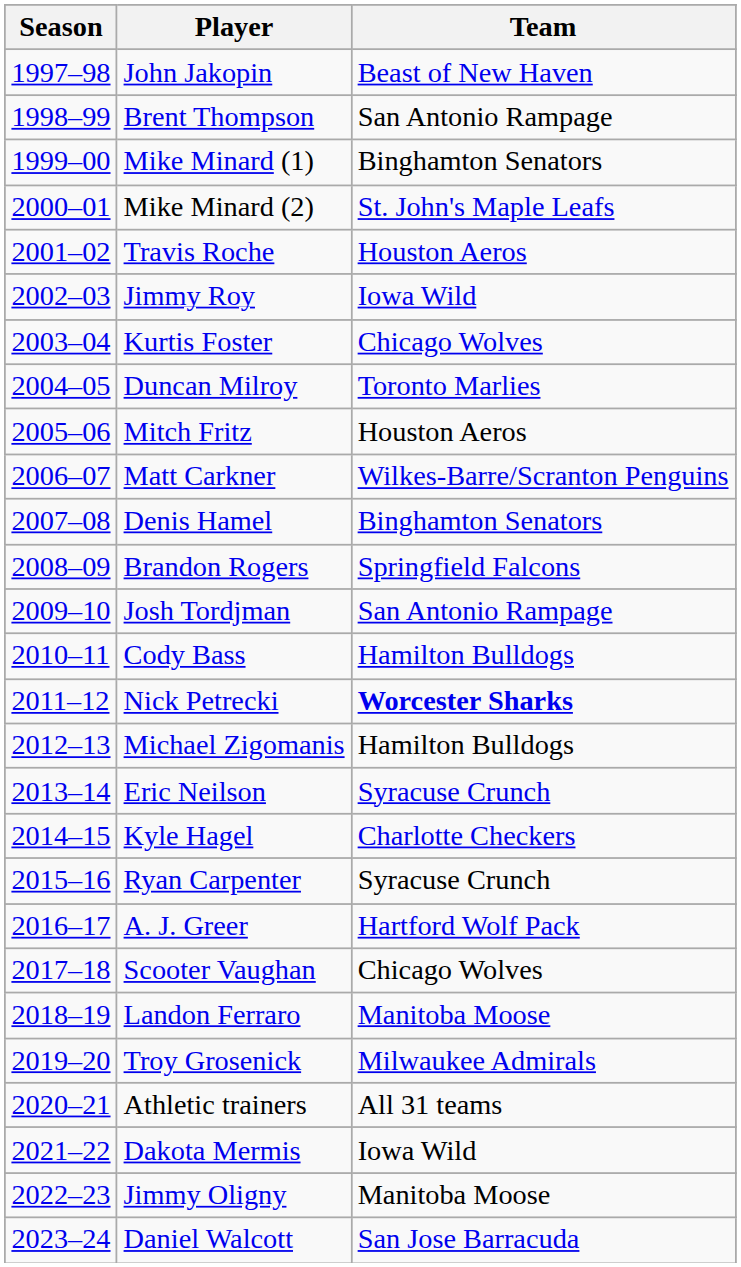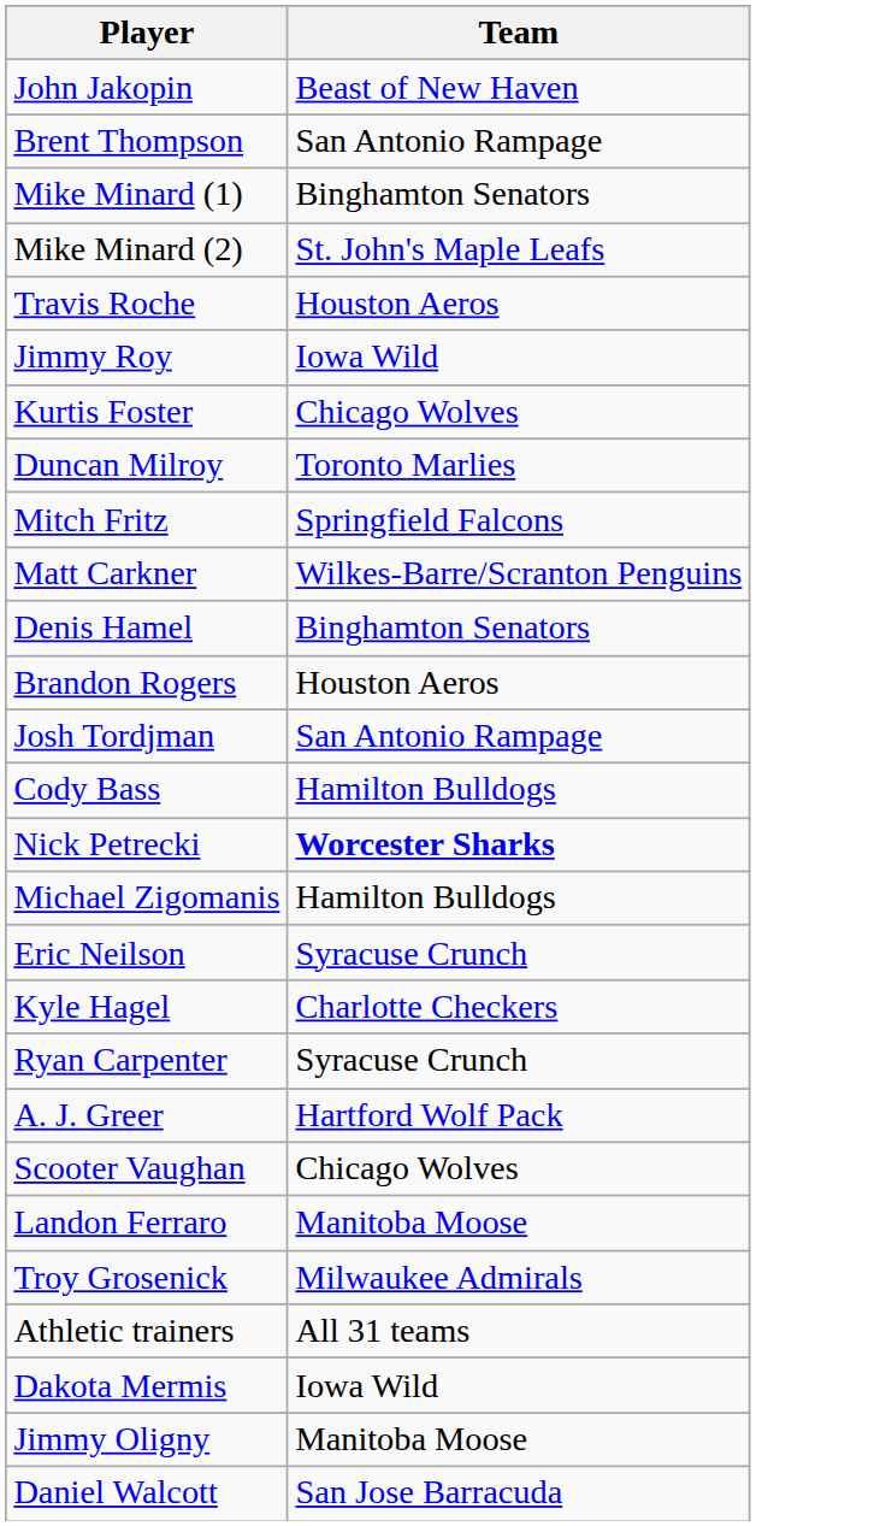- column: Season | 1997–98 | 1998–99 | 1999–00 | 2000–01 | 2001–02 | 2002–03 | 2003–04 | 2004–05 | 2005–06 | 2006–07 | 2007–08 | 2008–09 | 2009–10 | 2010–11 | 2011–12 | 2012–13 | 2013–14 | 2014–15 | 2015–16 | 2016–17 | 2017–18 | 2018–19 | 2019–20 | 2020–21 | 2021–22 | 2022–23 | 2023–24
Mitch Fritz | Team: Houston Aeros -> Springfield Falcons
Brandon Rogers | Team: Springfield Falcons -> Houston Aeros
